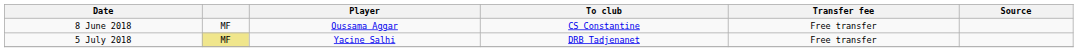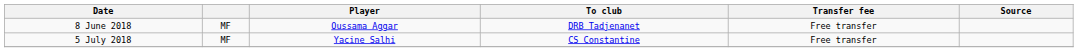8 June 2018 | To club: CS Constantine -> DRB Tadjenanet
5 July 2018 | column 2: khaki background -> no background
5 July 2018 | To club: DRB Tadjenanet -> CS Constantine
